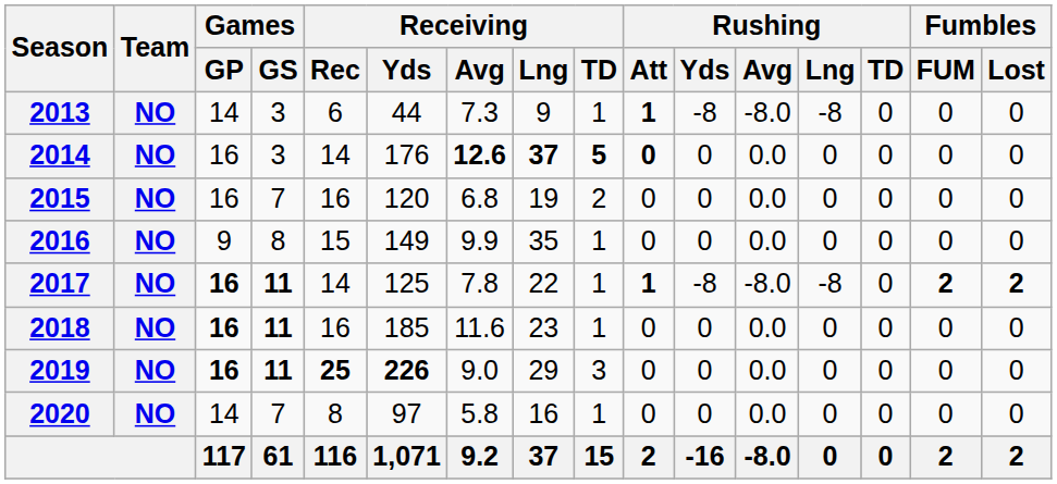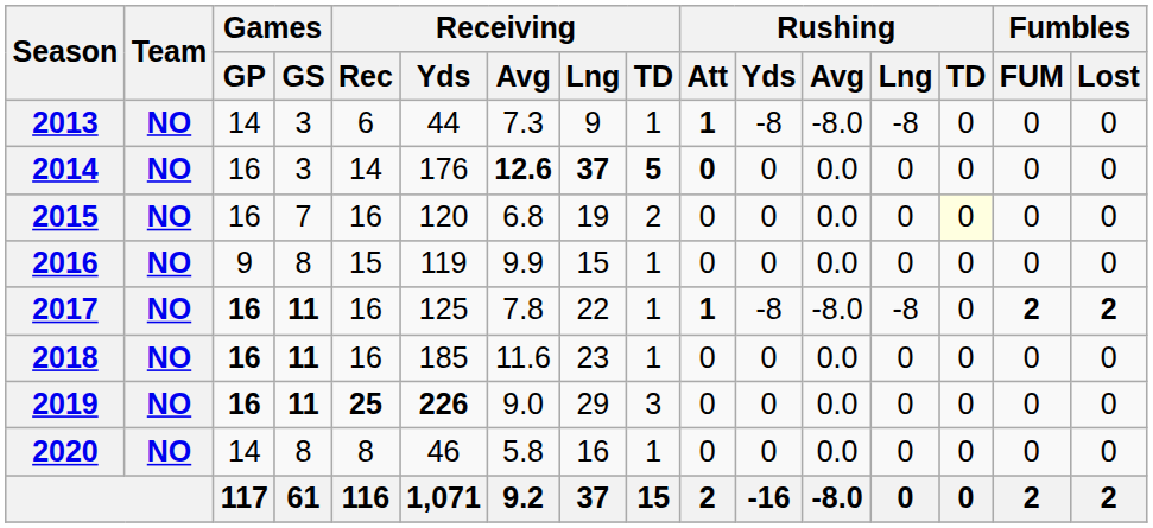2015 | Rushing / TD: no background -> lightyellow background
2016 | Receiving / Yds: 149 -> 119
2016 | Receiving / Lng: 35 -> 15
2017 | Receiving / Rec: 14 -> 16
2020 | Games / GS: 7 -> 8
2020 | Receiving / Yds: 97 -> 46
